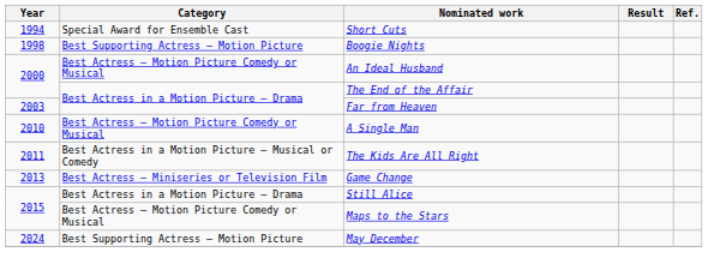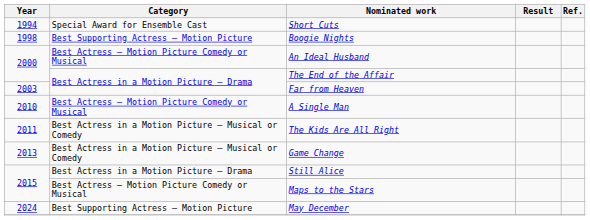Game Change | Category: Best Actress – Miniseries or Television Film -> Best Actress in a Motion Picture – Musical or Comedy
